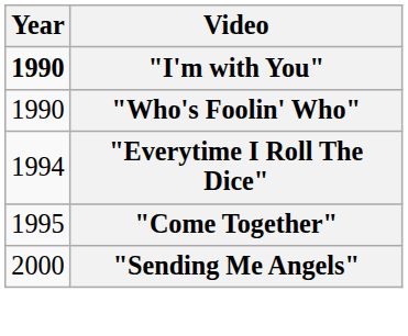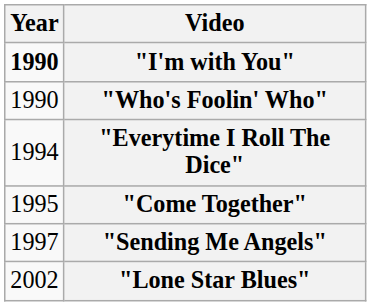"Sending Me Angels" | Year: 2000 -> 1997
+ row: 2002 | "Lone Star Blues"
